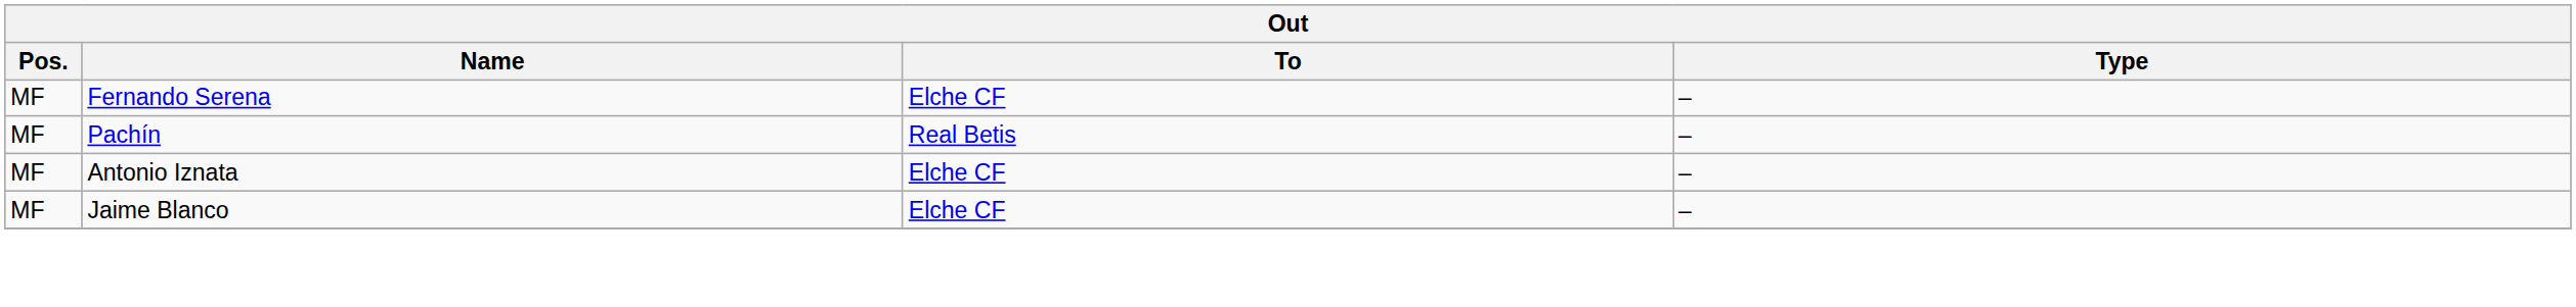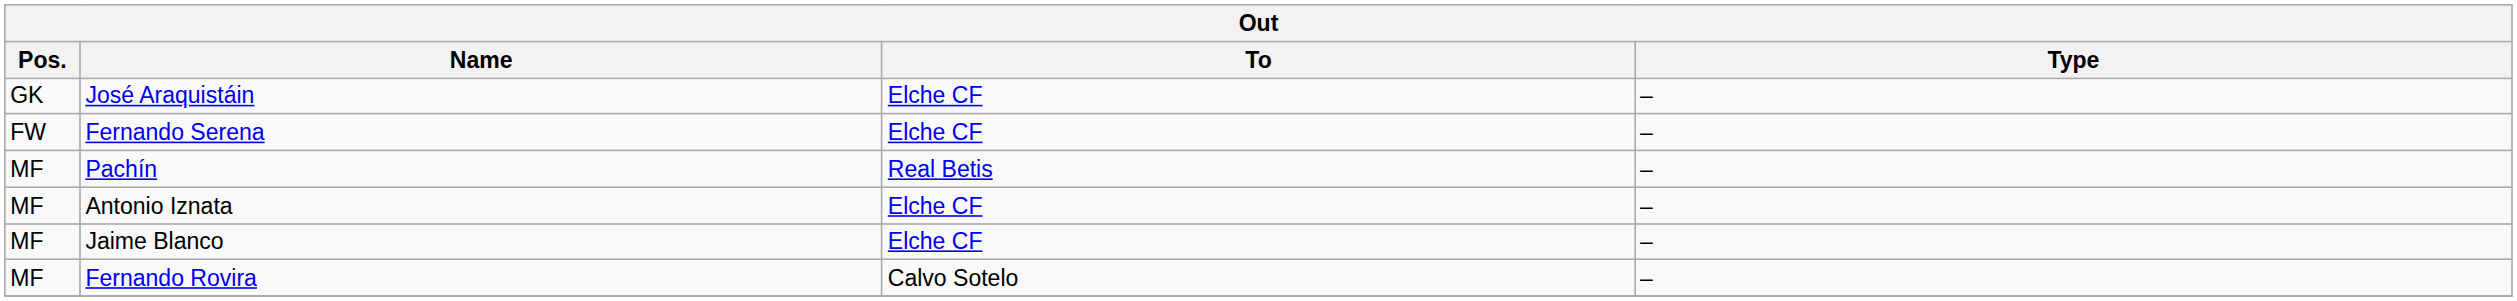+ row: GK | José Araquistáin | Elche CF | –
Fernando Serena | Pos.: MF -> FW
+ row: MF | Fernando Rovira | Calvo Sotelo | –
